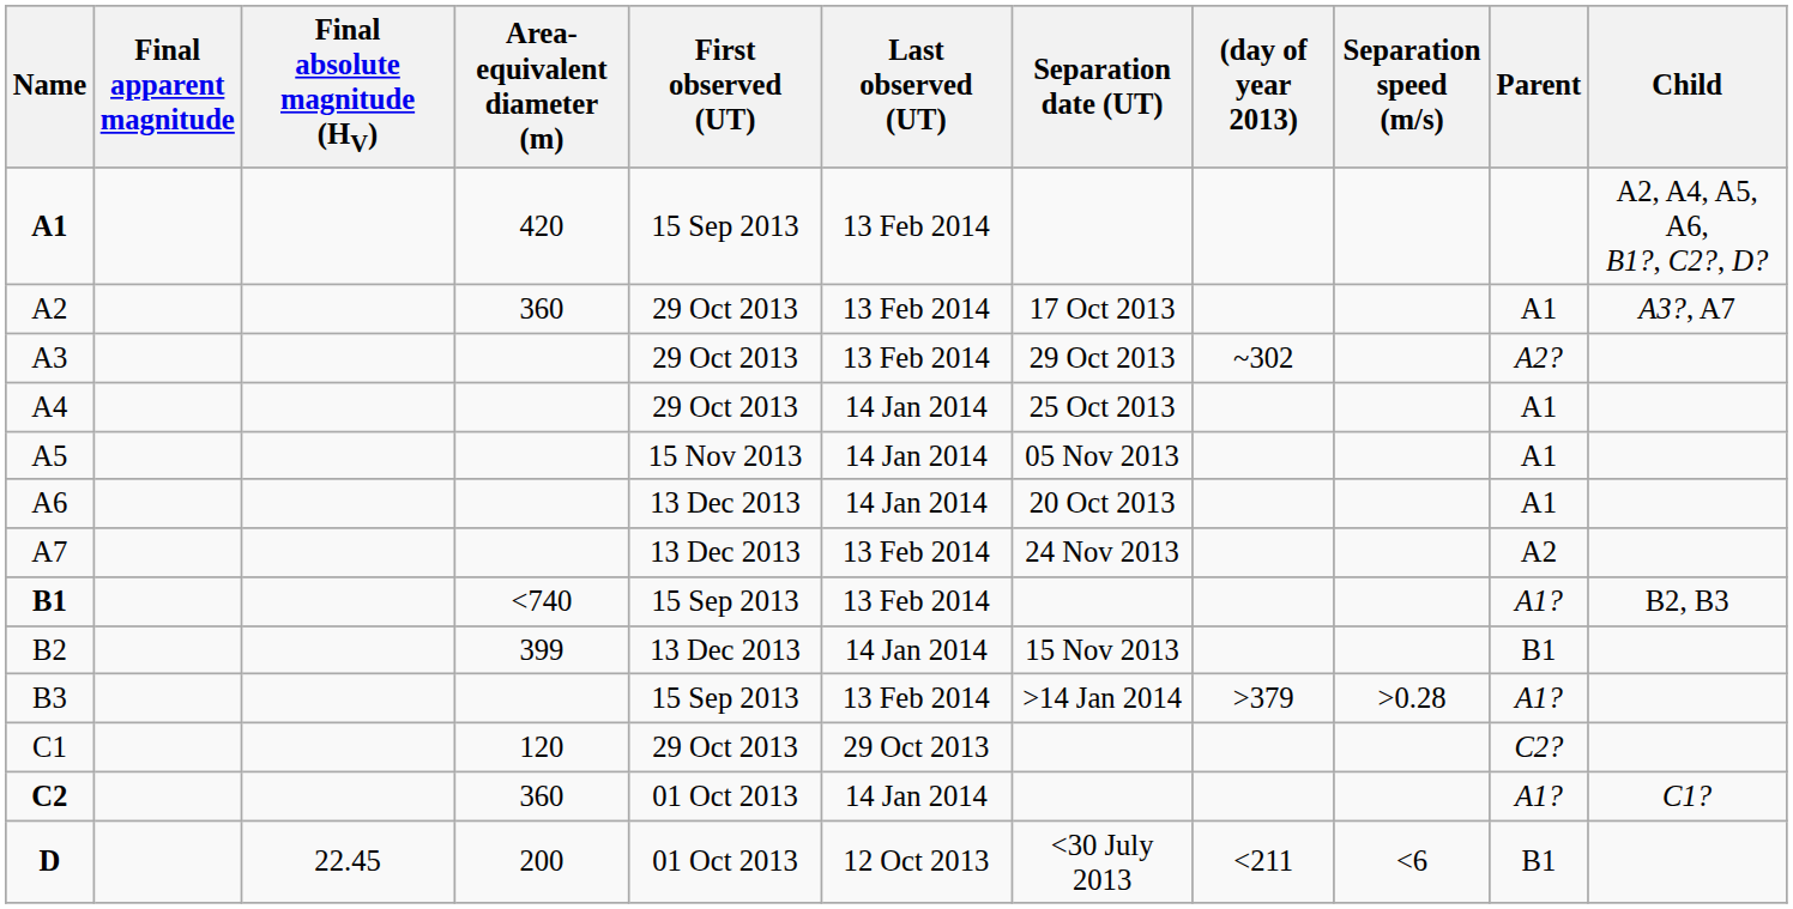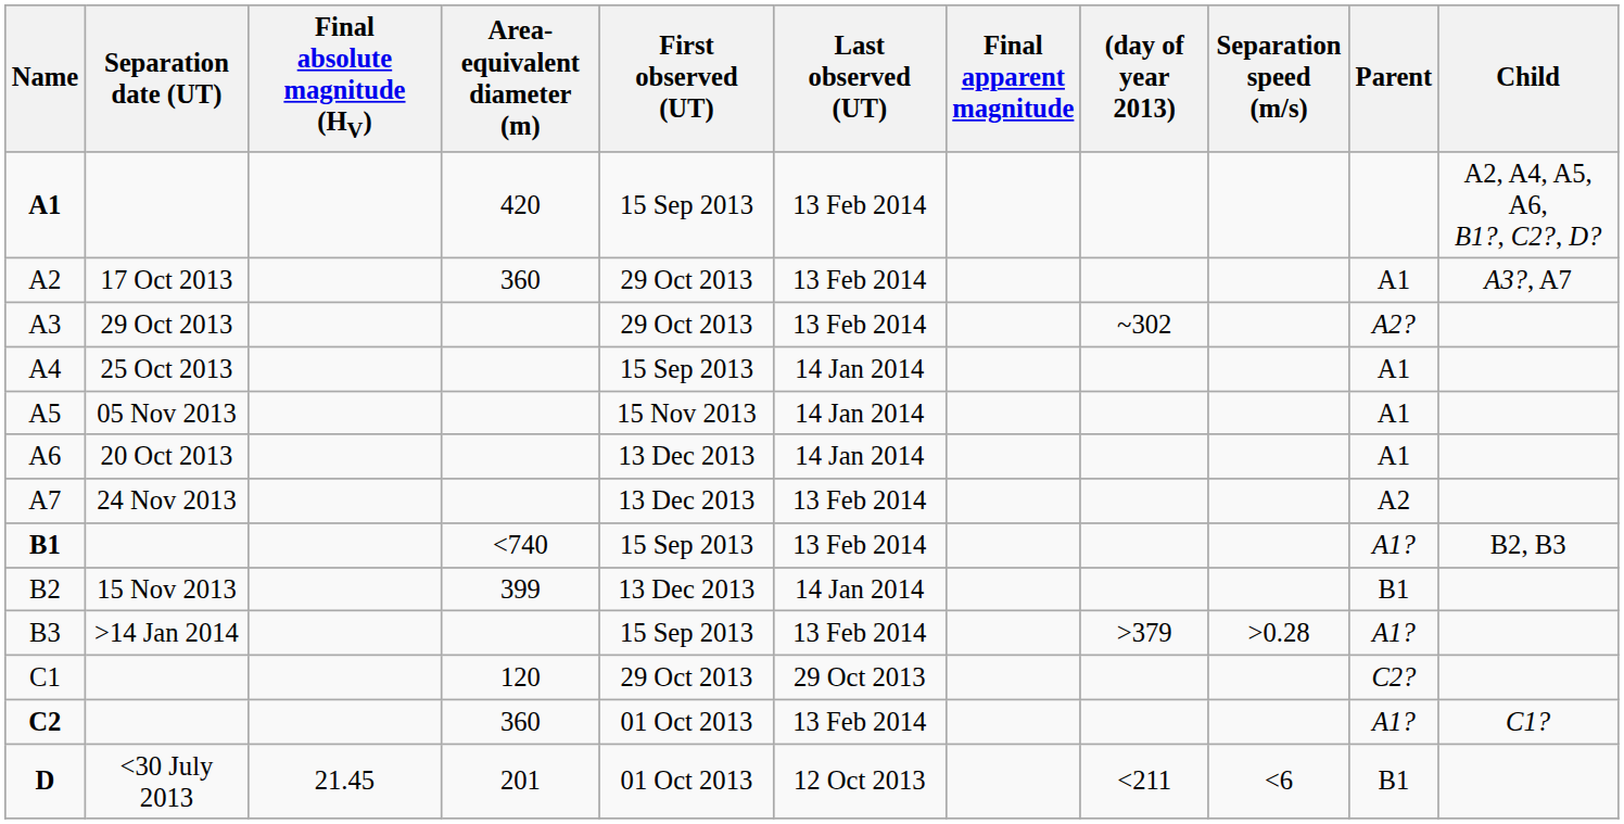columns swapped: Final apparent magnitude <-> Separation date (UT)
A4 | First observed (UT): 29 Oct 2013 -> 15 Sep 2013
C2 | Last observed (UT): 14 Jan 2014 -> 13 Feb 2014
D | Final absolute magnitude (HV): 22.45 -> 21.45
D | Area- equivalent diameter (m): 200 -> 201
